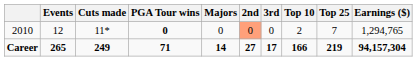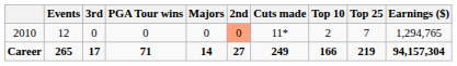columns swapped: Cuts made <-> 3rd
2010 | PGA Tour wins: bold -> normal
